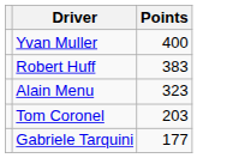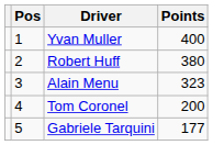+ column: Pos | 1 | 2 | 3 | 4 | 5
Robert Huff | Points: 383 -> 380
Tom Coronel | Points: 203 -> 200
